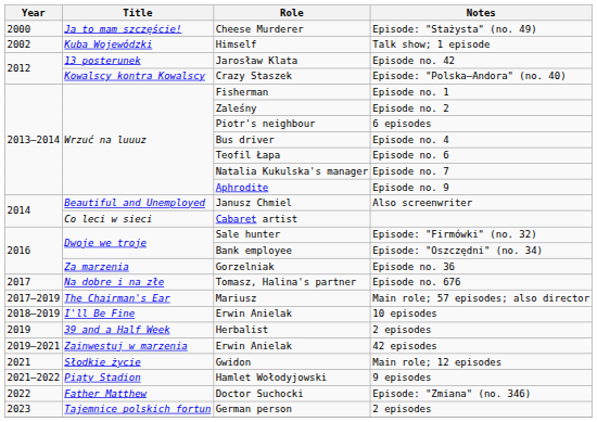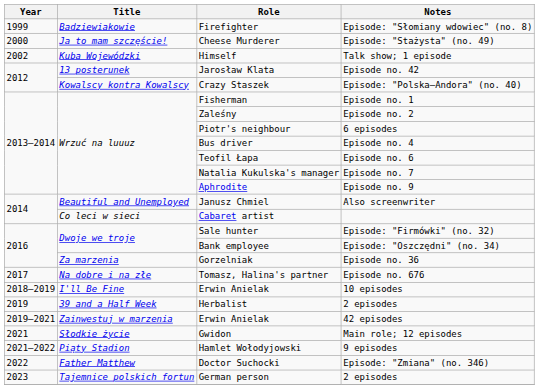+ row: 1999 | Badziewiakowie | Firefighter | Episode: "Słomiany wdowiec" (no. 8)
- row: 2017–2019 | The Chairman's Ear | Mariusz | Main role; 57 episodes; also director
